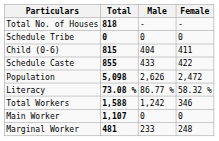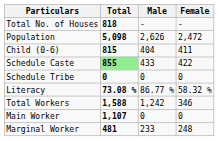rows swapped: Population <-> Schedule Tribe
Schedule Caste | Total: no background -> lightgreen background
